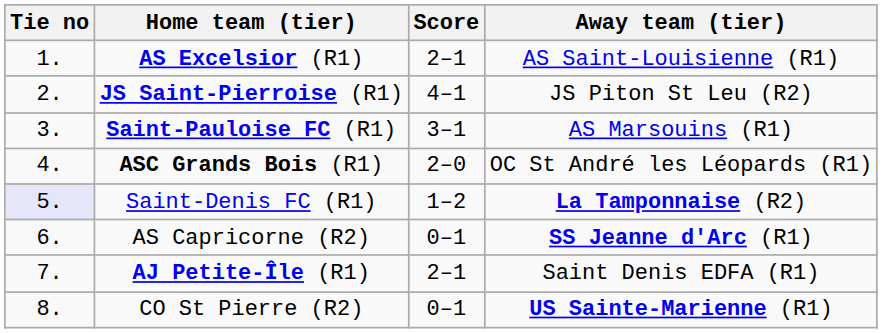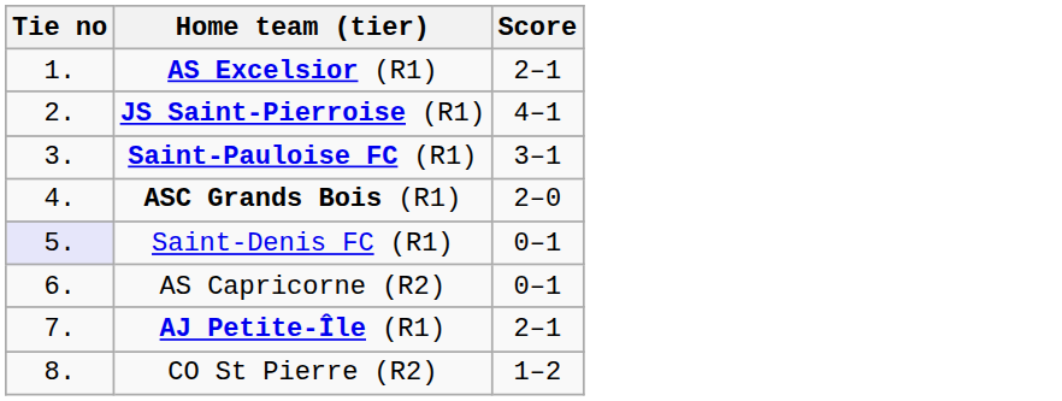- column: Away team (tier) | AS Saint-Louisienne (R1) | JS Piton St Leu (R2) | AS Marsouins (R1) | OC St André les Léopards (R1) | La Tamponnaise (R2) | SS Jeanne d'Arc (R1) | Saint Denis EDFA (R1) | US Sainte-Marienne (R1)
Saint-Denis FC (R1) | Score: 1–2 -> 0–1
CO St Pierre (R2) | Score: 0–1 -> 1–2
